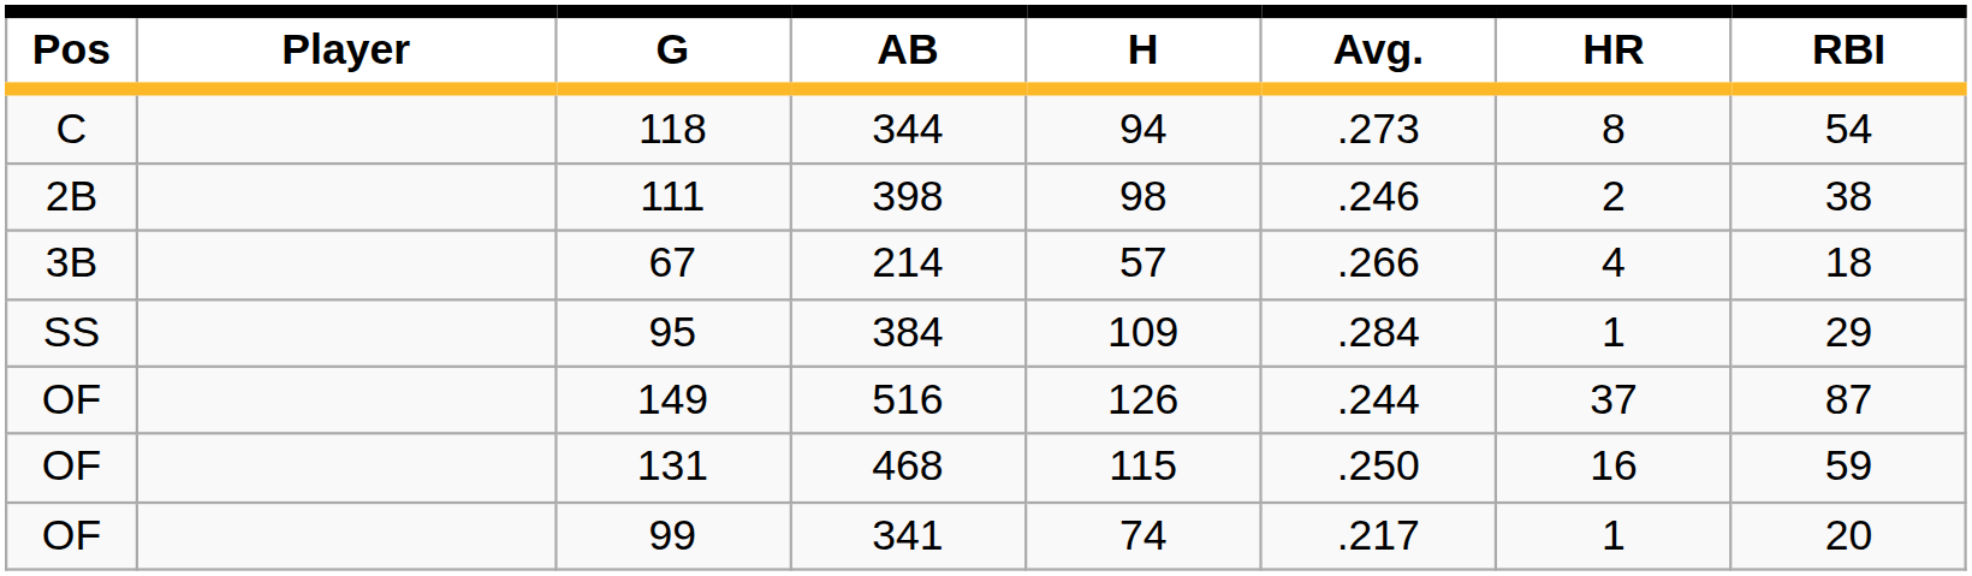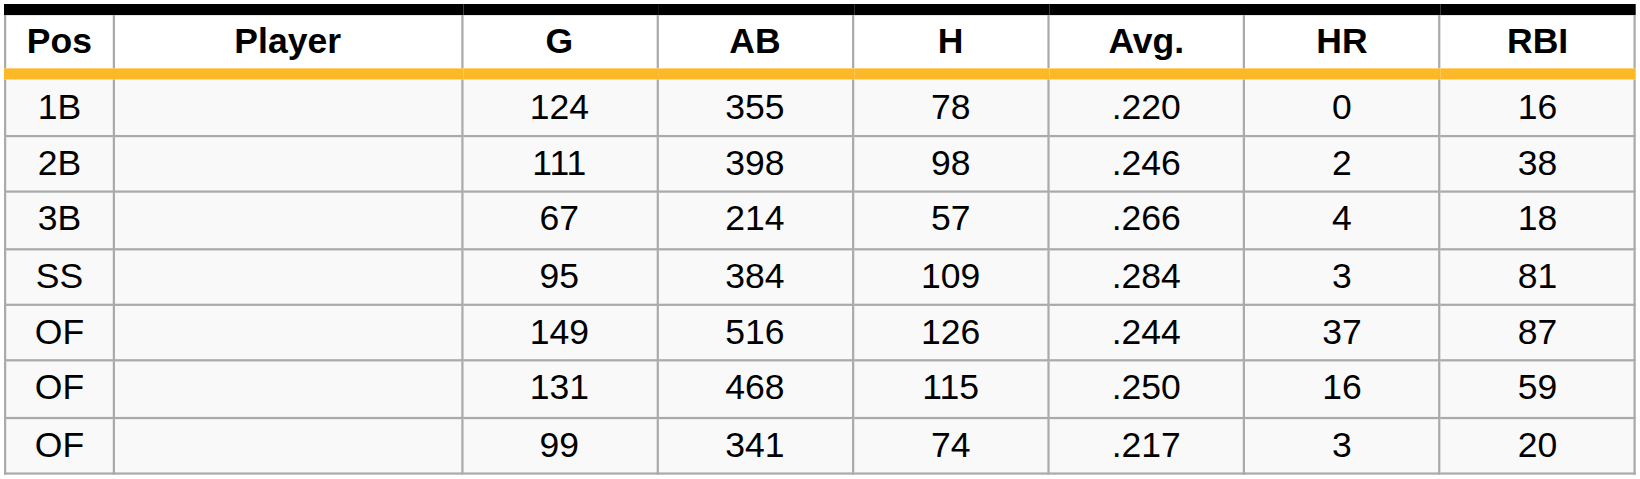- row: C | 118 | 344 | 94 | .273 | 8 | 54
+ row: 1B | 124 | 355 | 78 | .220 | 0 | 16
95 | HR: 1 -> 3
95 | RBI: 29 -> 81
99 | HR: 1 -> 3
